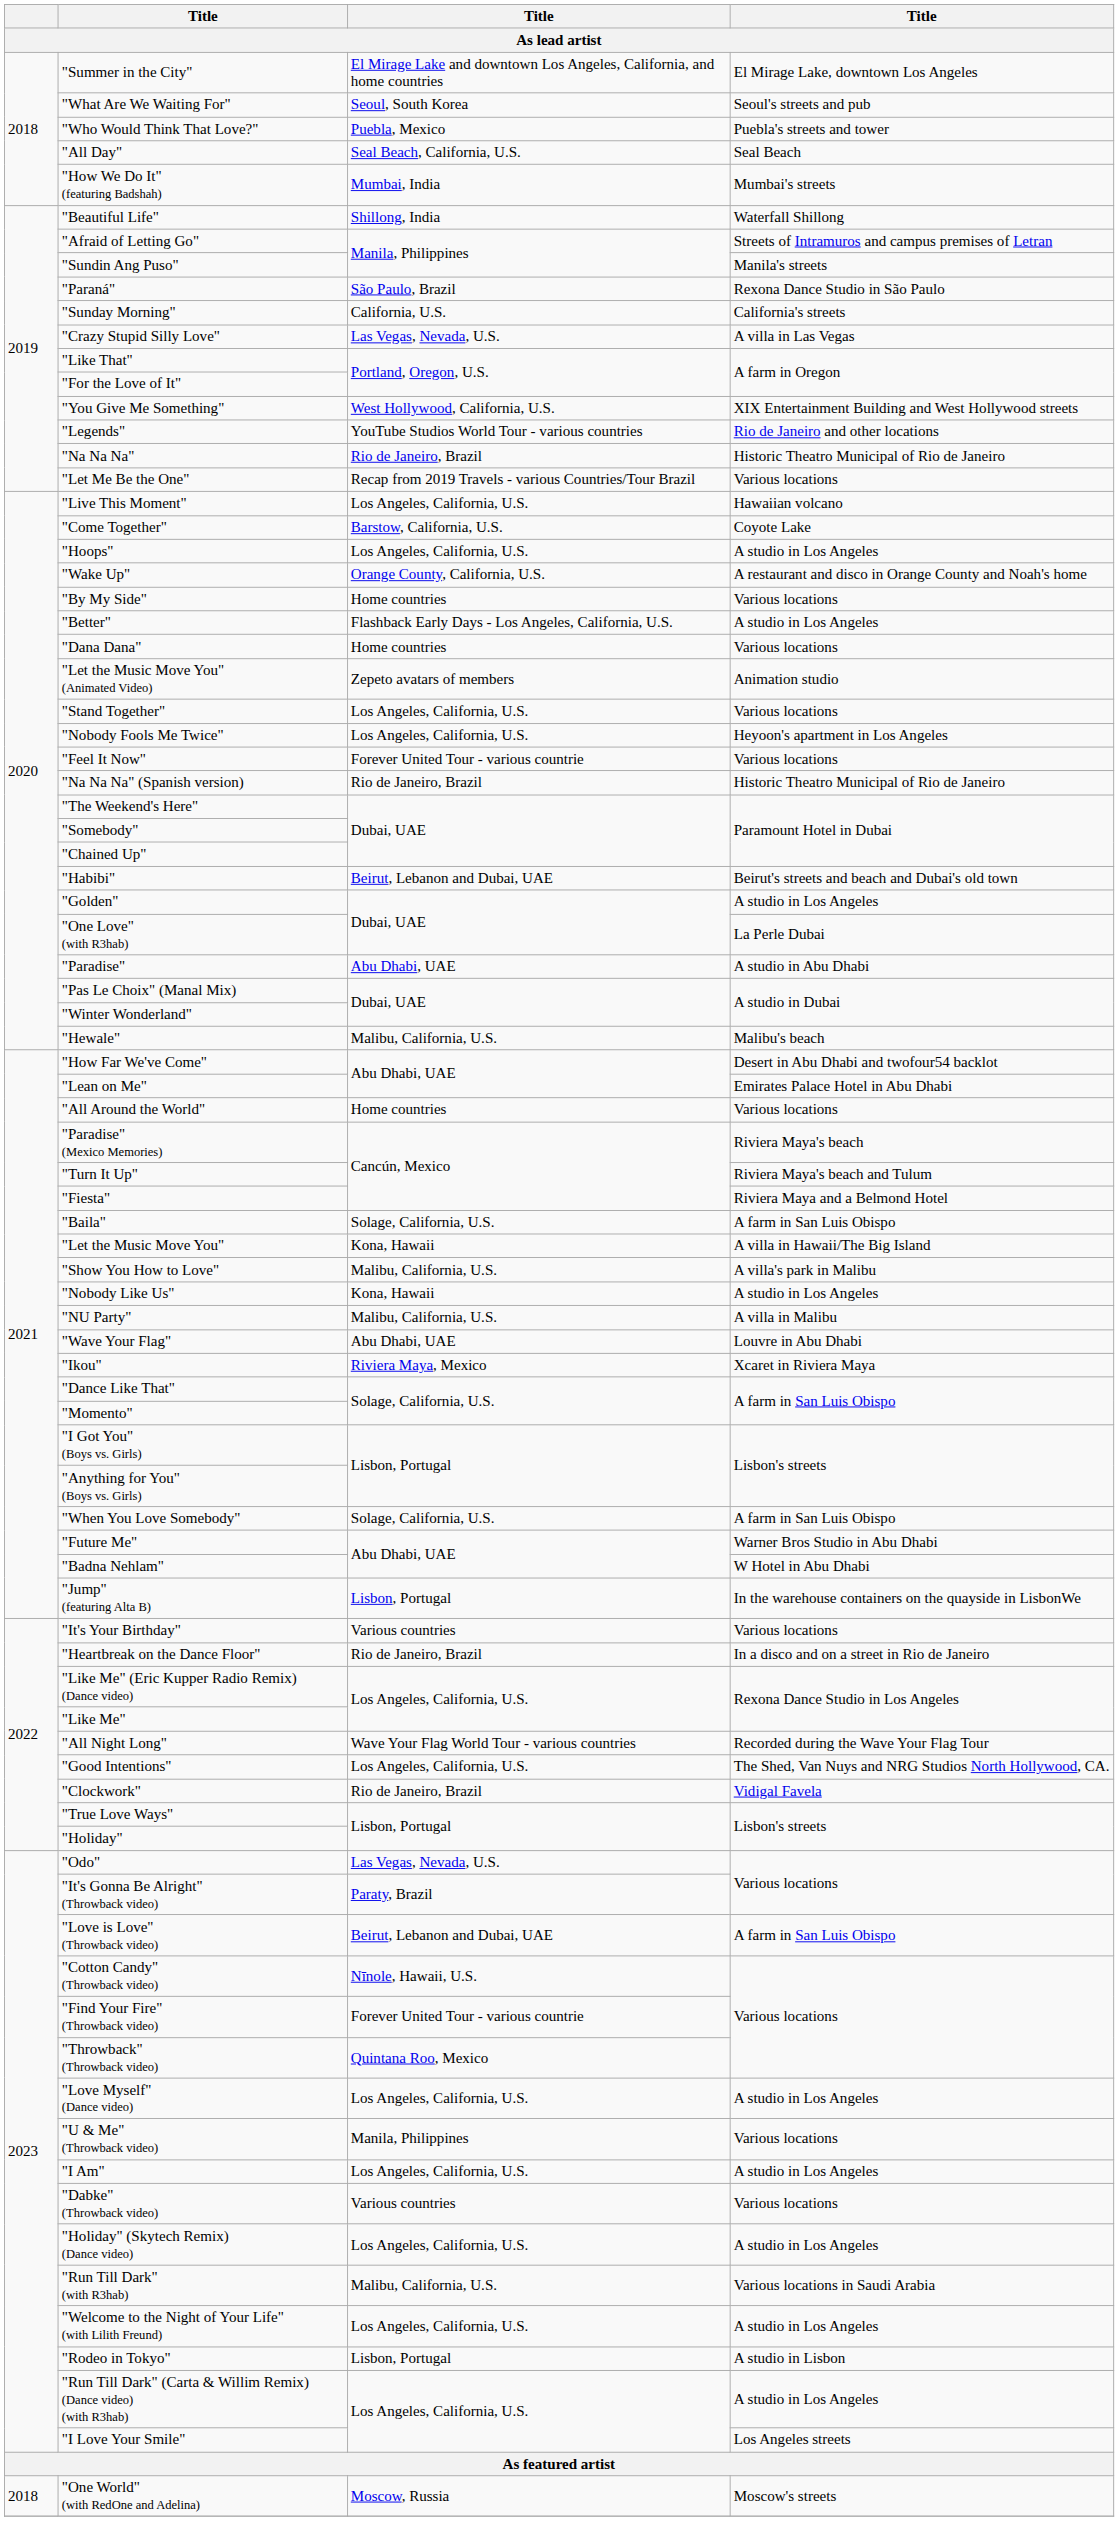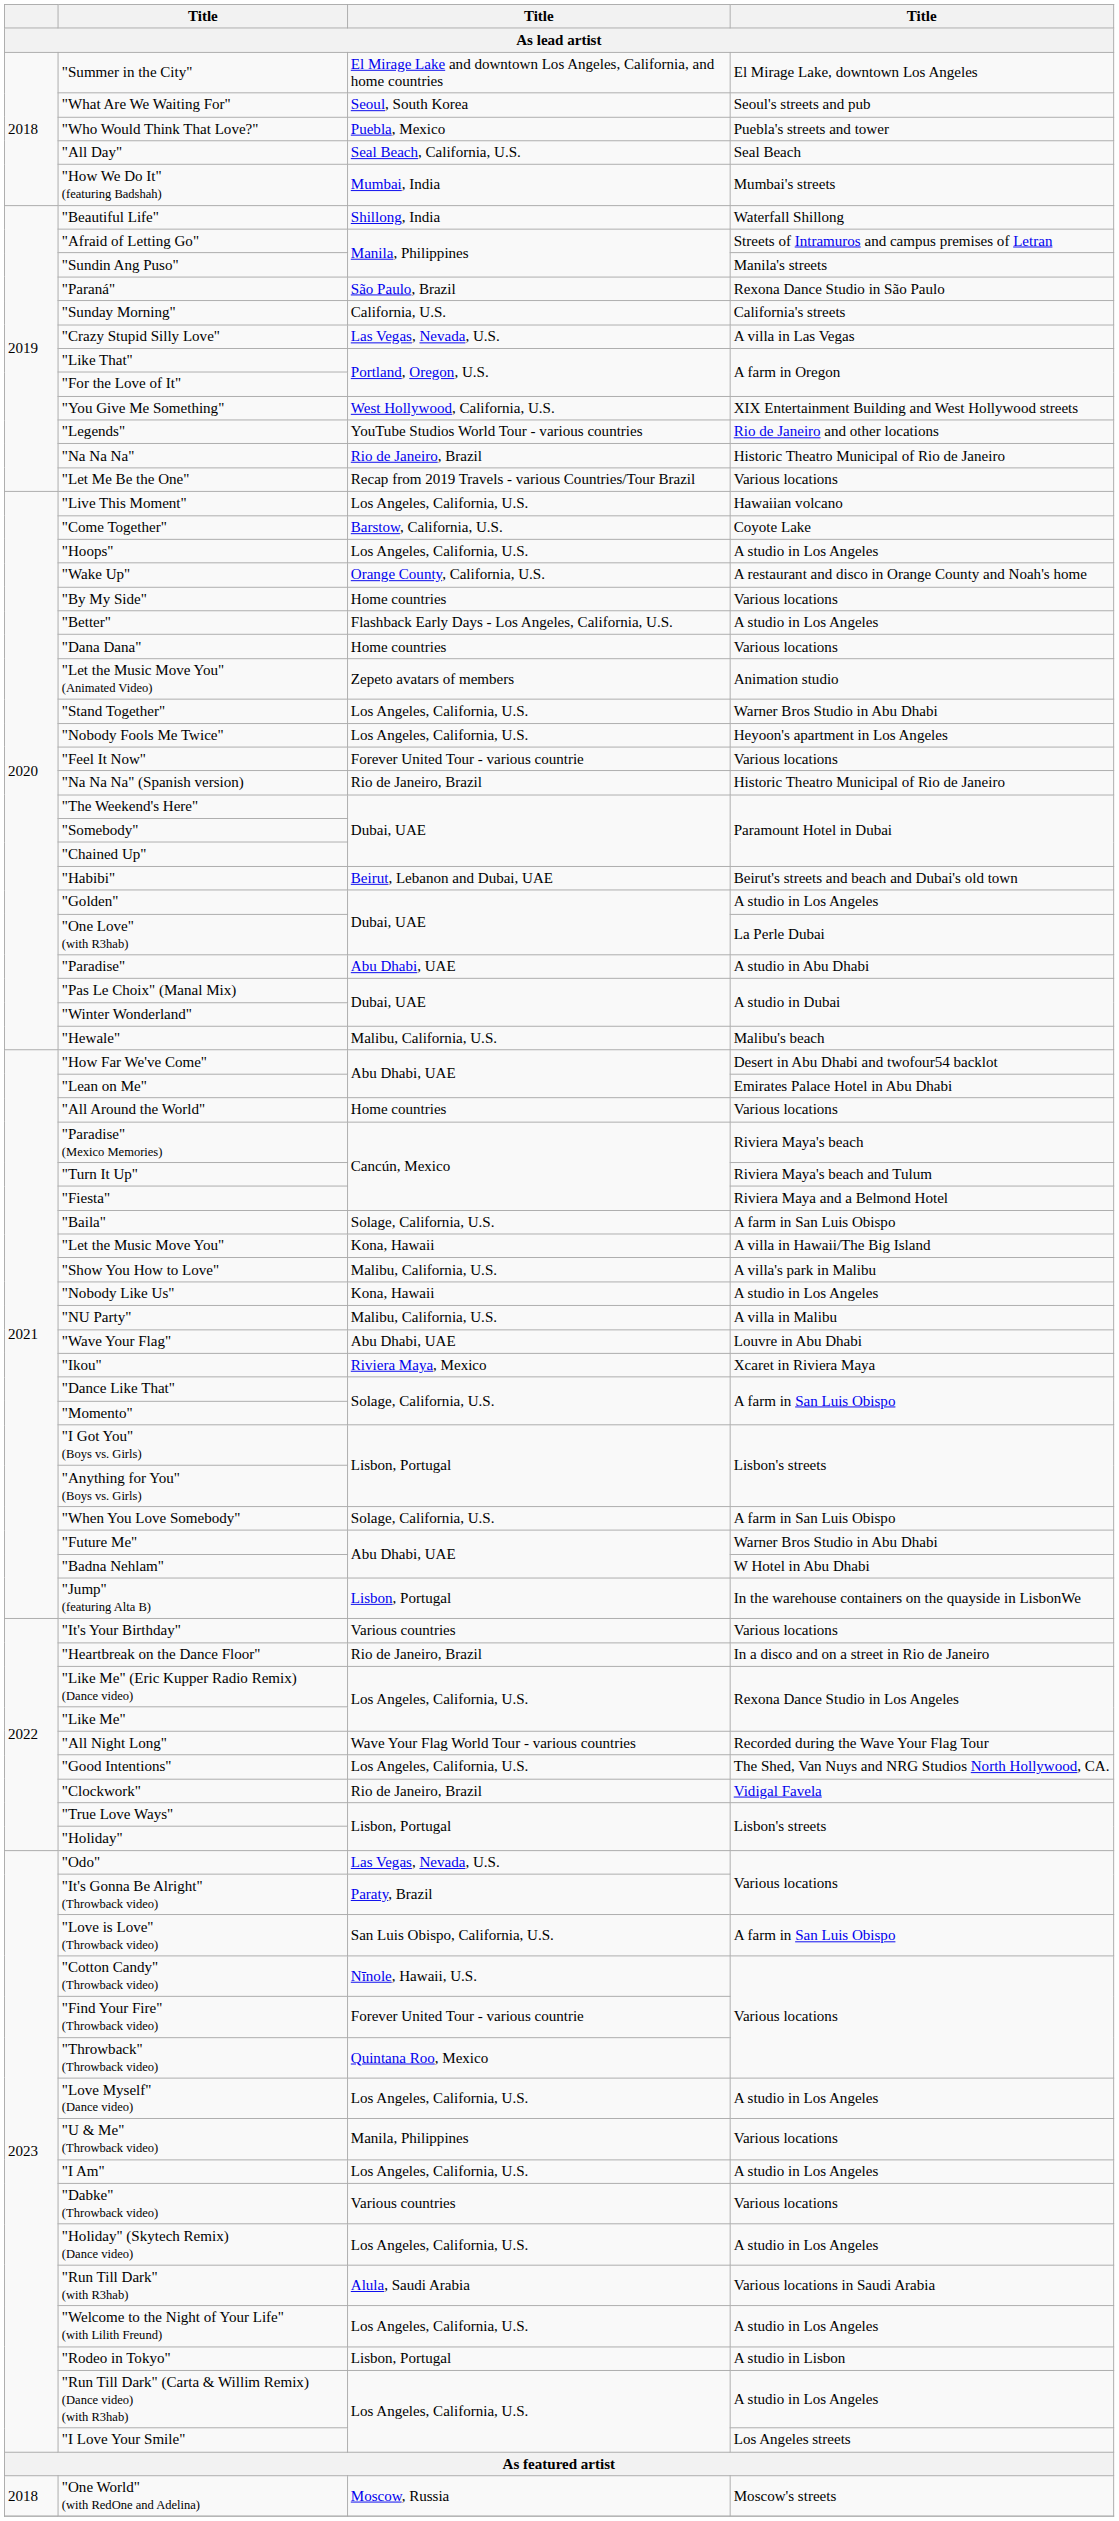"Stand Together" | column 4: Various locations -> Warner Bros Studio in Abu Dhabi
"Love is Love" (Throwback video) | column 3: Beirut, Lebanon and Dubai, UAE -> San Luis Obispo, California, U.S.
"Run Till Dark" (with R3hab) | column 3: Malibu, California, U.S. -> Alula, Saudi Arabia
